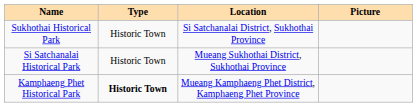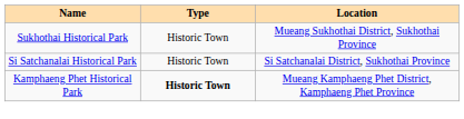- column: Picture
Sukhothai Historical Park | Location: Si Satchanalai District, Sukhothai Province -> Mueang Sukhothai District, Sukhothai Province
Si Satchanalai Historical Park | Location: Mueang Sukhothai District, Sukhothai Province -> Si Satchanalai District, Sukhothai Province
